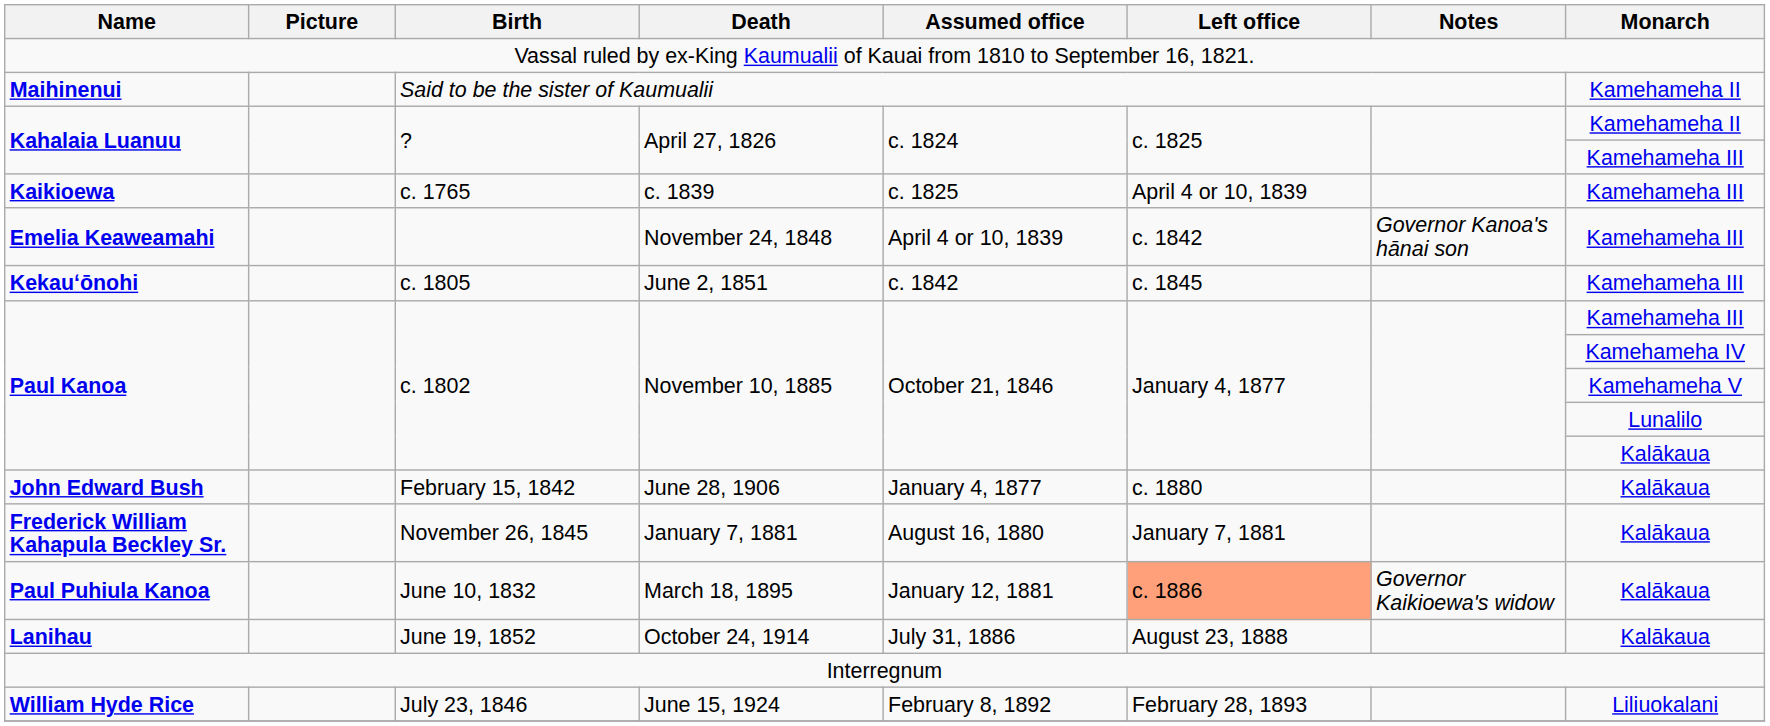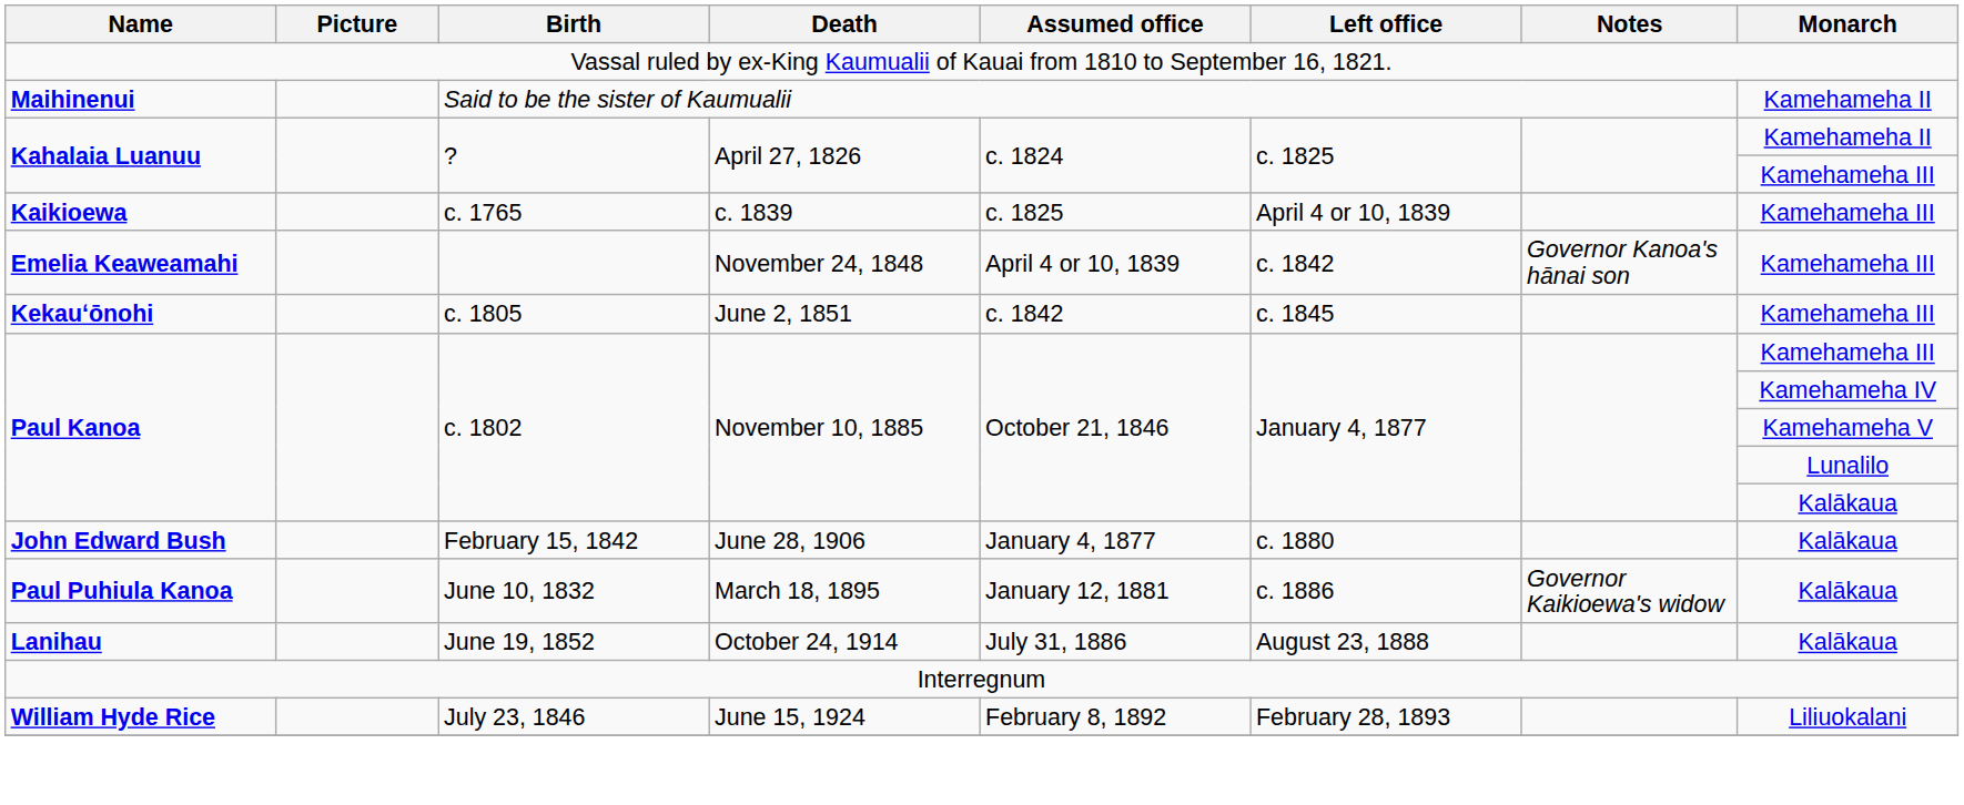- row: Frederick William Kahapula Beckley Sr. | November 26, 1845 | January 7, 1881 | August 16, 1880 | January 7, 1881 | Kalākaua
Paul Puhiula Kanoa | Left office: lightsalmon background -> no background
